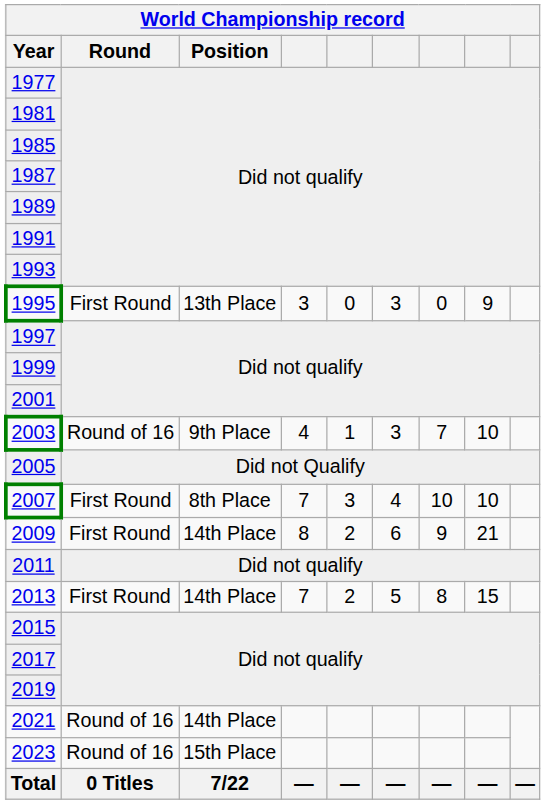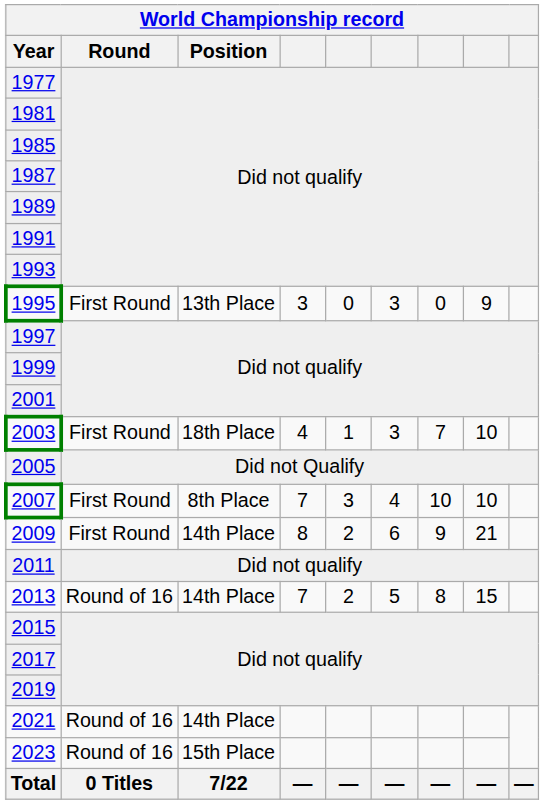2003 | Round: Round of 16 -> First Round
2003 | Position: 9th Place -> 18th Place
2013 | Round: First Round -> Round of 16
